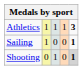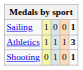rows swapped: Athletics <-> Sailing
Shooting | column 5: lightgrey background -> no background
